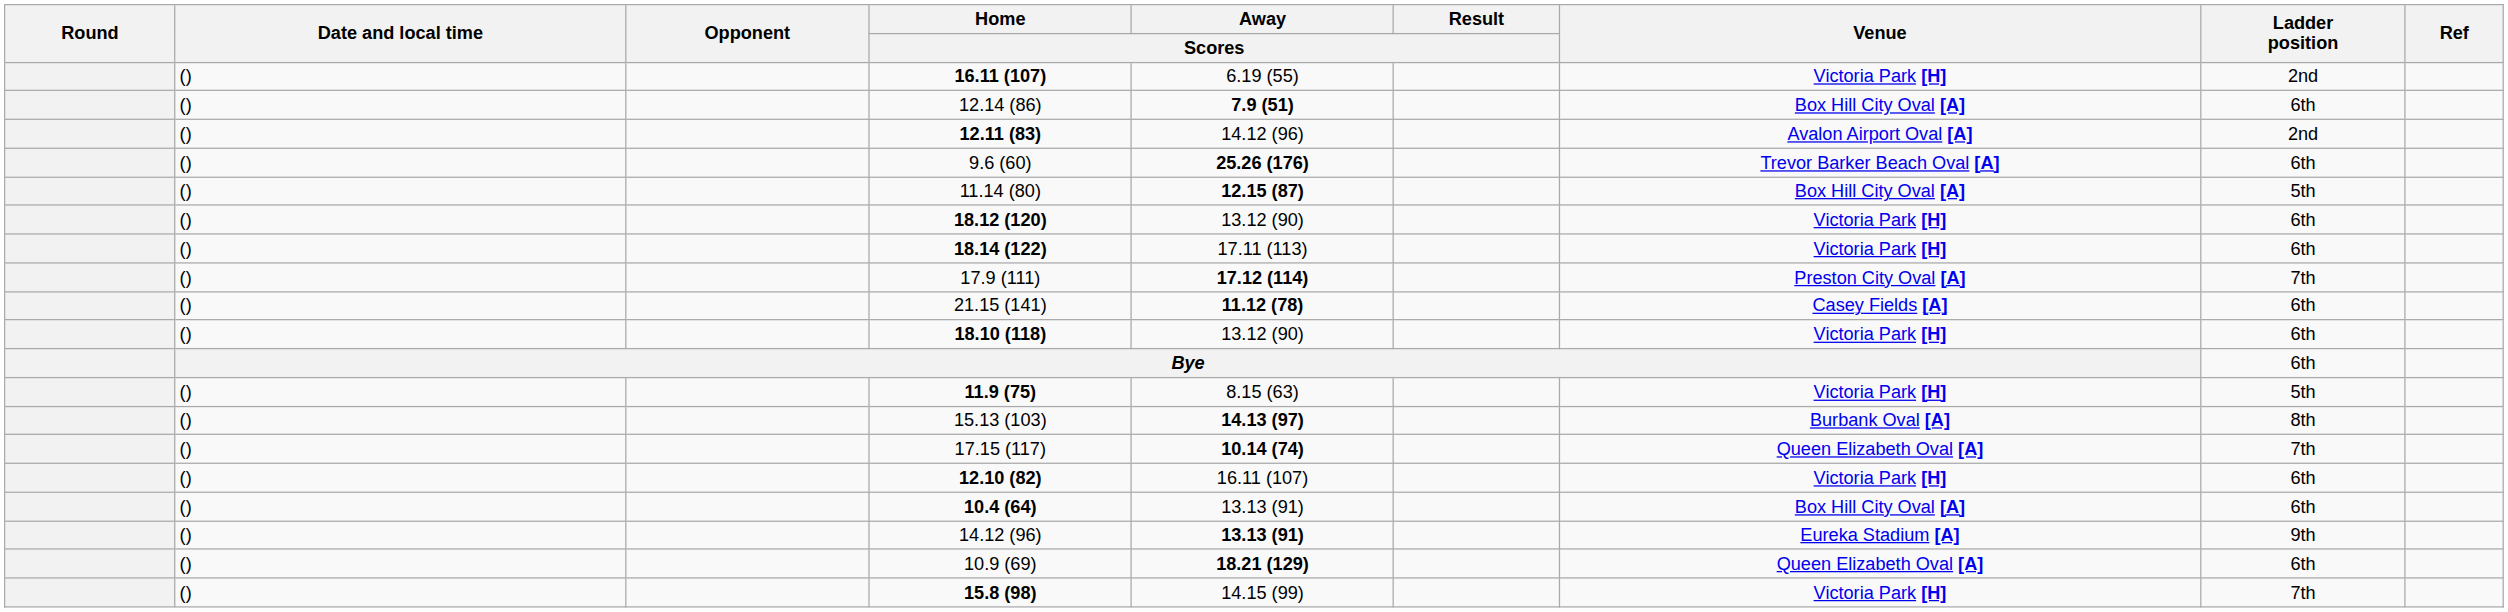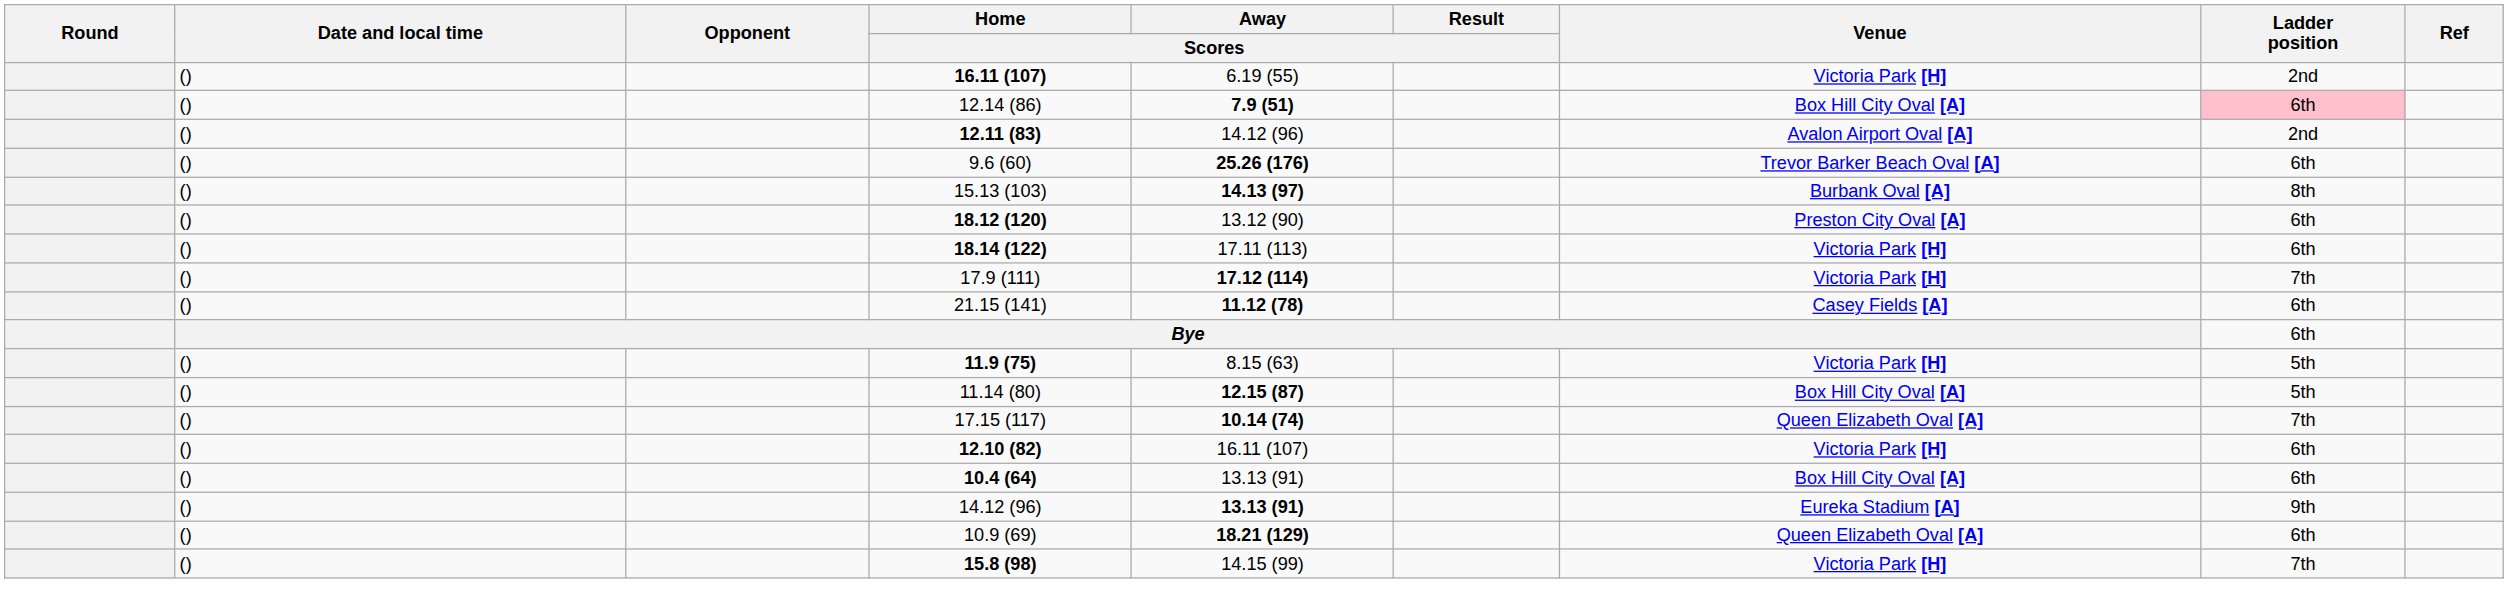12.14 (86) | Ladder position: no background -> pink background
rows swapped: 15.13 (103) <-> 11.14 (80)
18.12 (120) | Venue: Victoria Park [H] -> Preston City Oval [A]
17.9 (111) | Venue: Preston City Oval [A] -> Victoria Park [H]
- row: () | 18.10 (118) | 13.12 (90) | Victoria Park [H] | 6th
